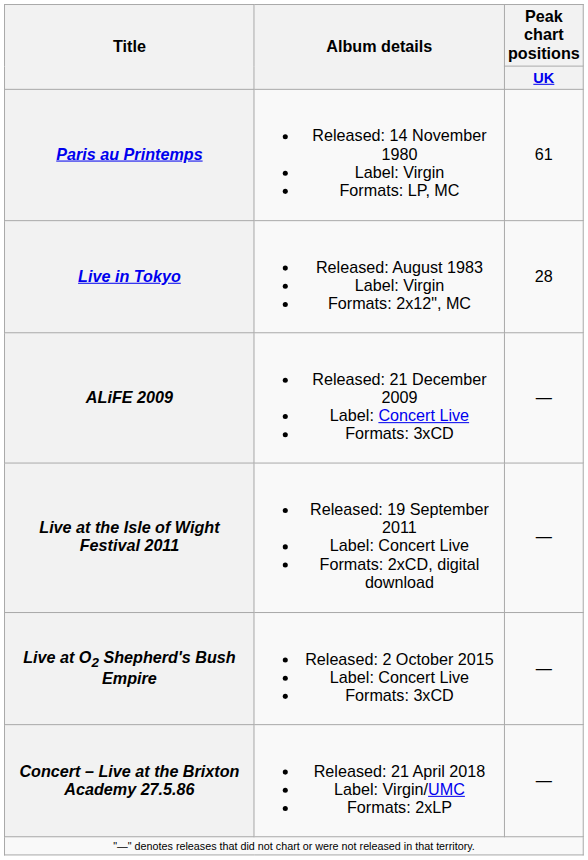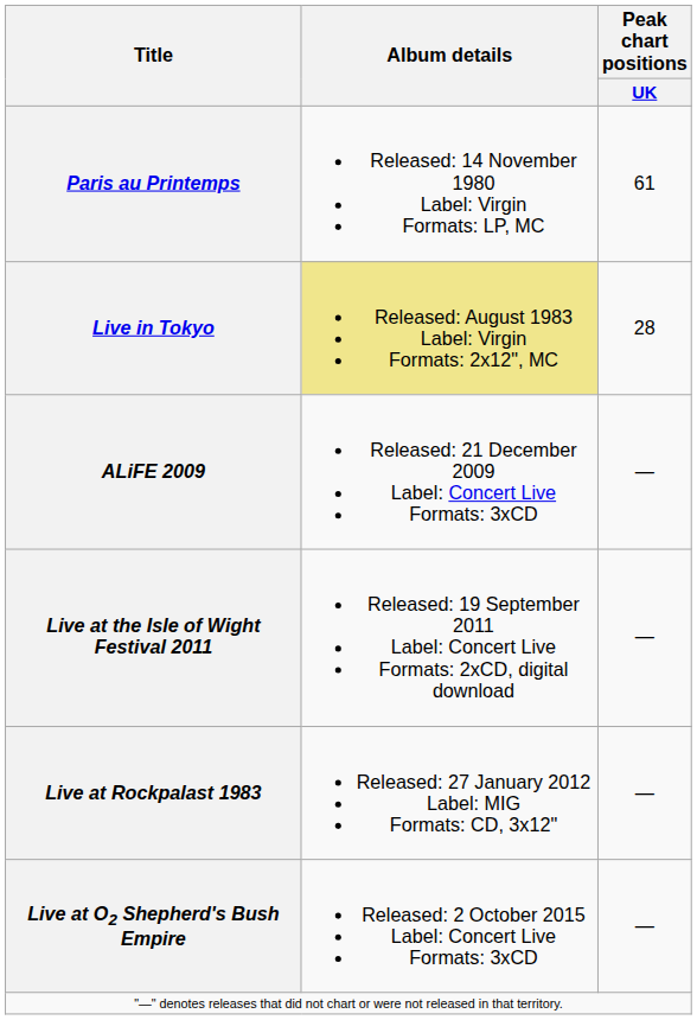Live in Tokyo | Album details: no background -> khaki background
+ row: Live at Rockpalast 1983 | Released: 27 January 2012 Label: MIG Formats: CD, 3x12" | —
- row: Concert – Live at the Brixton Academy 27.5.86 | Released: 21 April 2018 Label: Virgin/UMC Formats: 2xLP | —
